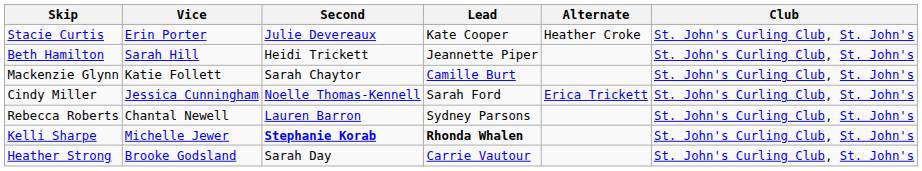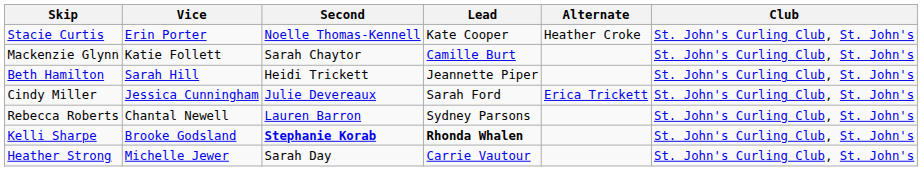Stacie Curtis | Second: Julie Devereaux -> Noelle Thomas-Kennell
rows swapped: Mackenzie Glynn <-> Beth Hamilton
Cindy Miller | Second: Noelle Thomas-Kennell -> Julie Devereaux
Kelli Sharpe | Vice: Michelle Jewer -> Brooke Godsland
Heather Strong | Vice: Brooke Godsland -> Michelle Jewer
